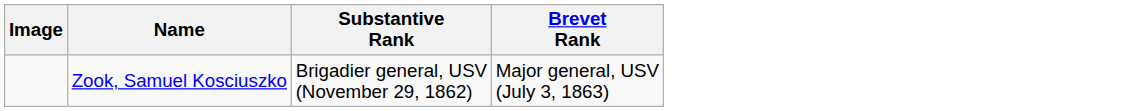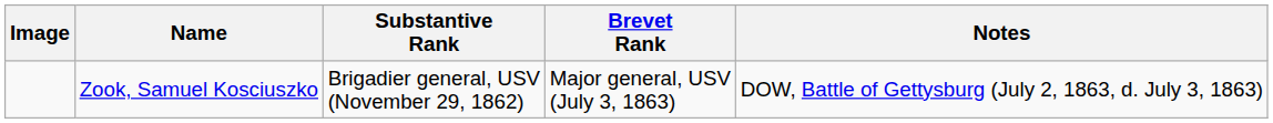+ column: Notes | DOW, Battle of Gettysburg (July 2, 1863, d. July 3, 1863)
